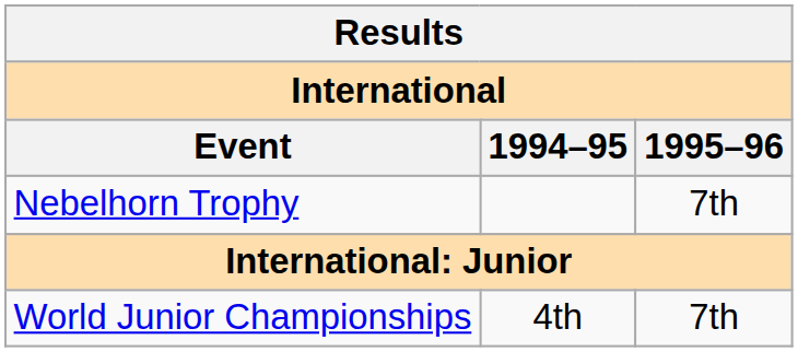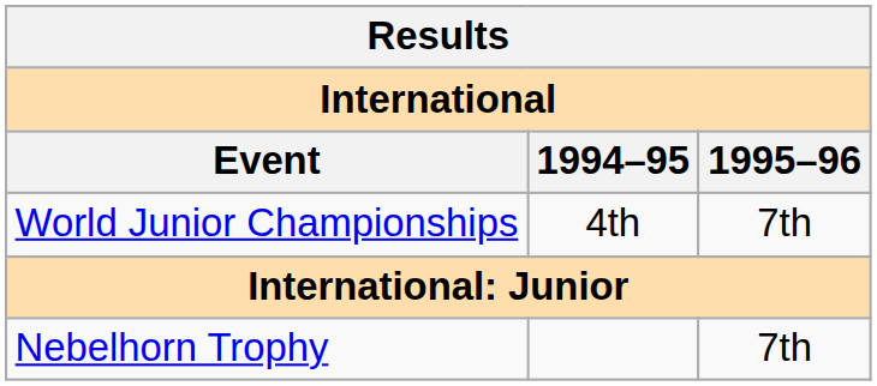rows swapped: Nebelhorn Trophy <-> World Junior Championships
